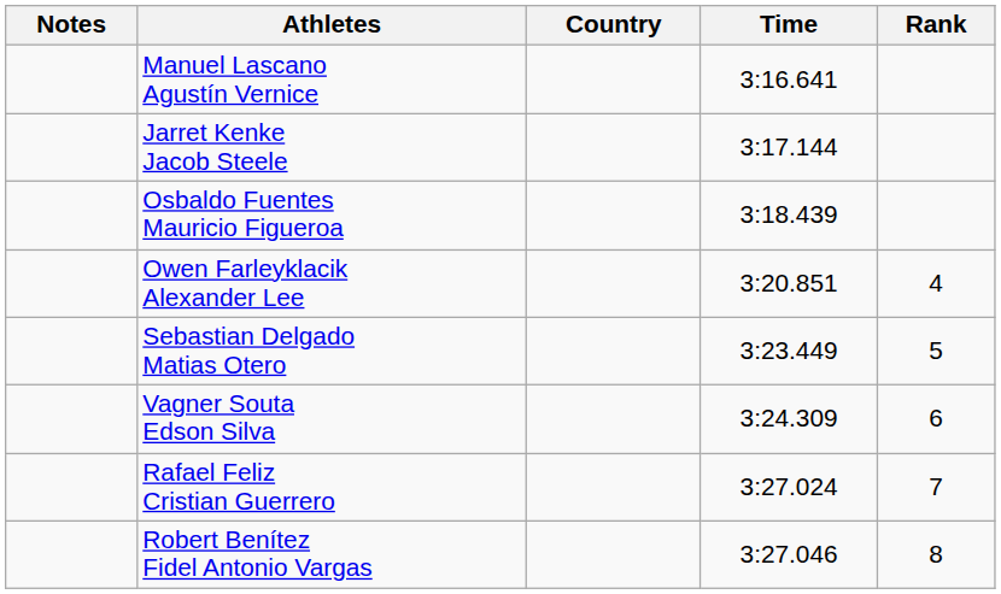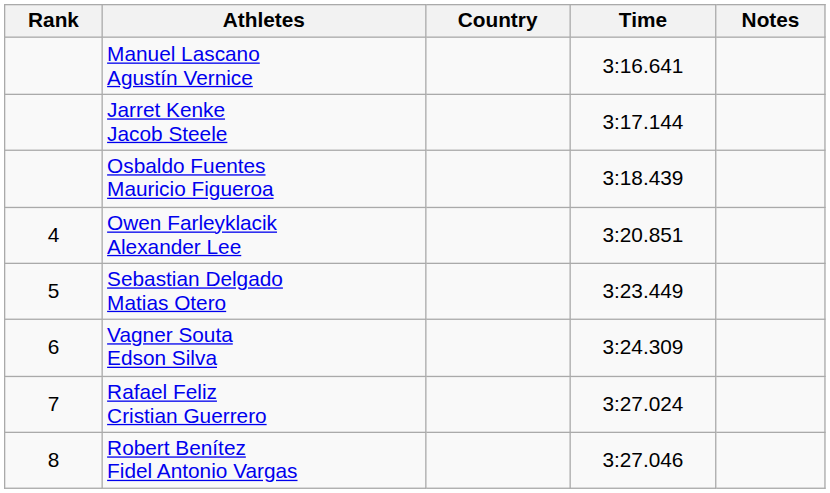columns swapped: Rank <-> Notes
